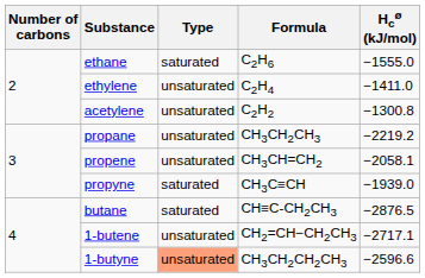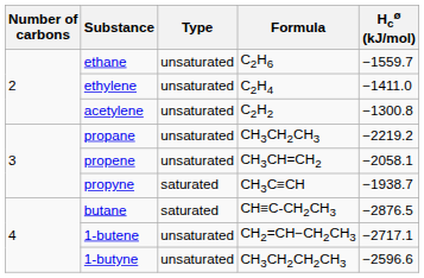ethane | Type: saturated -> unsaturated
ethane | Hcø (kJ/mol): −1555.0 -> −1559.7
propyne | Hcø (kJ/mol): −1939.0 -> −1938.7
1-butyne | Type: lightsalmon background -> no background
